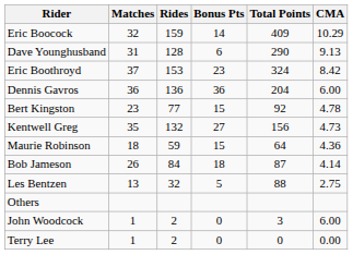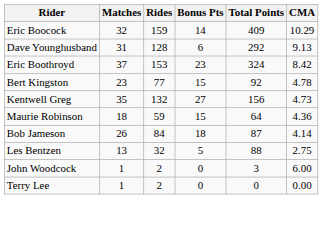Dave Younghusband | Total Points: 290 -> 292
- row: Dennis Gavros | 36 | 136 | 36 | 204 | 6.00
- row: Others
